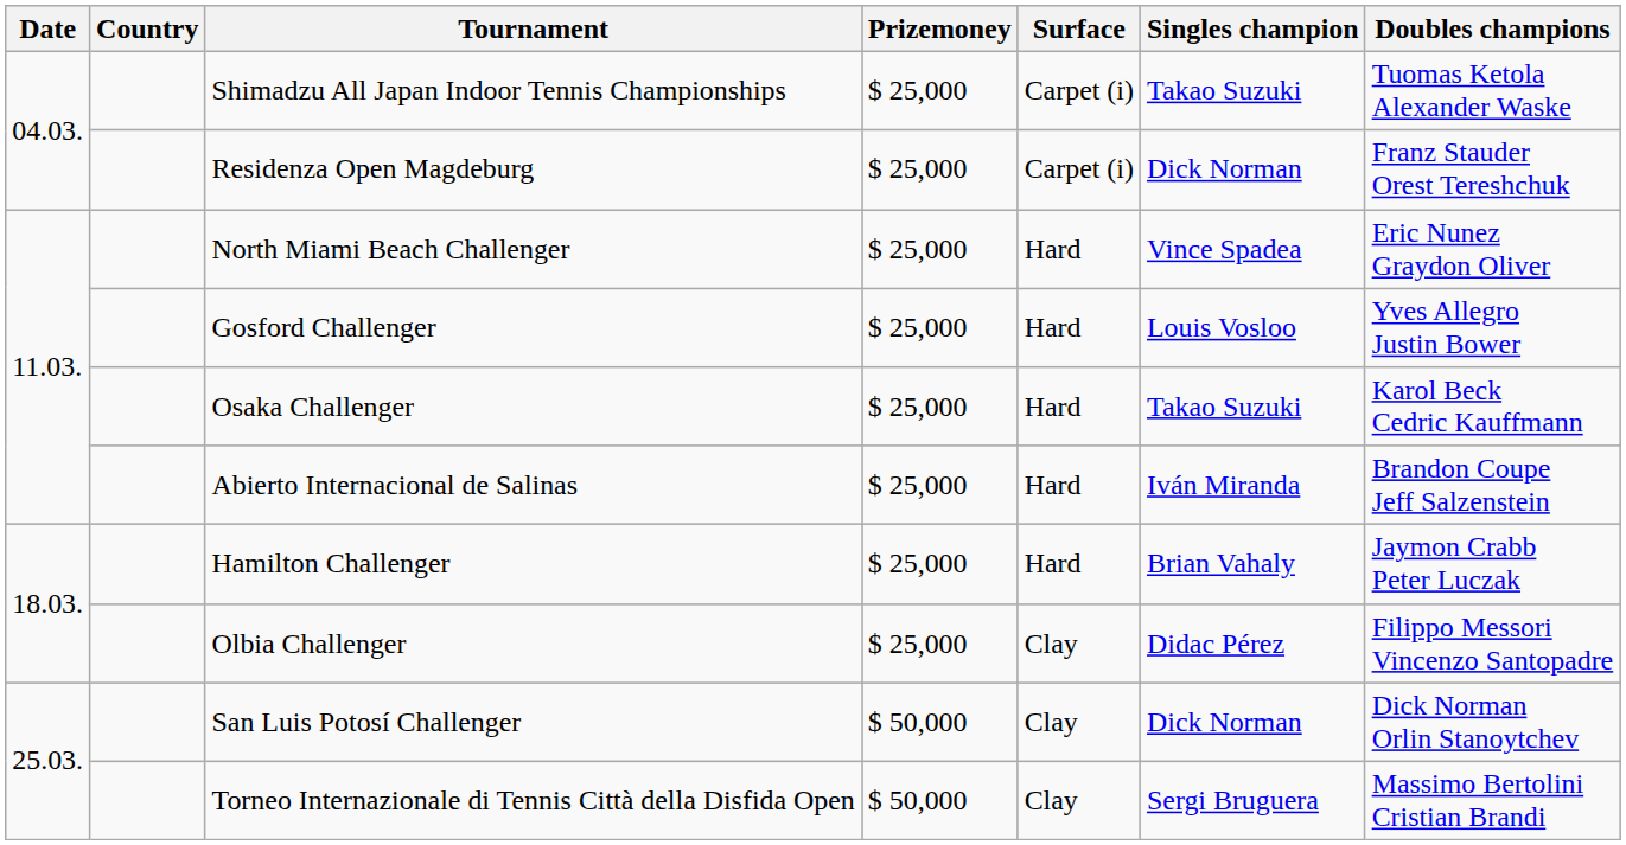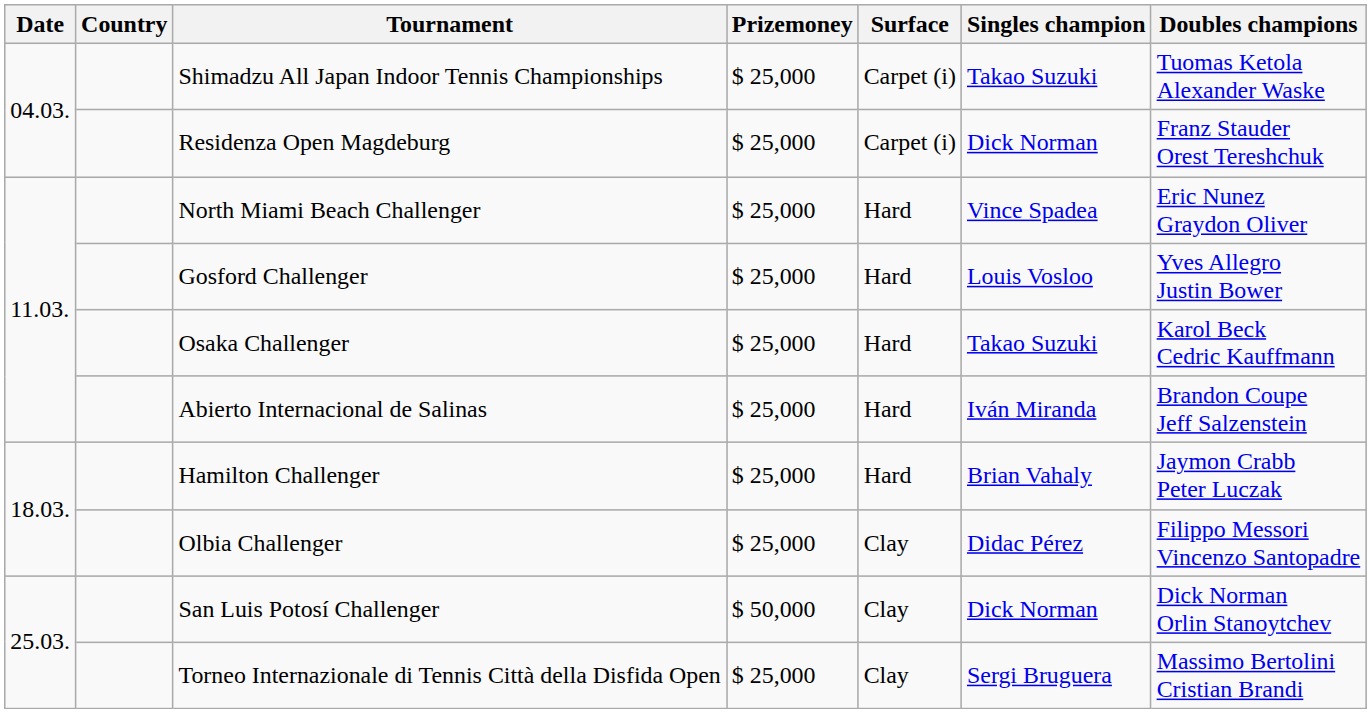Torneo Internazionale di Tennis Città della Disfida Open | Prizemoney: $ 50,000 -> $ 25,000
